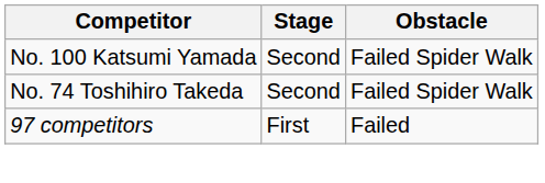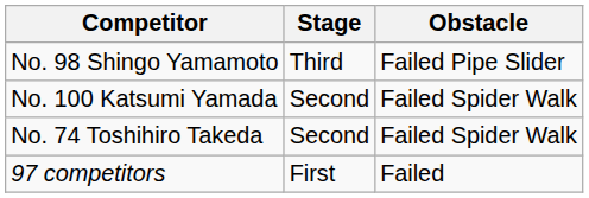+ row: No. 98 Shingo Yamamoto | Third | Failed Pipe Slider
